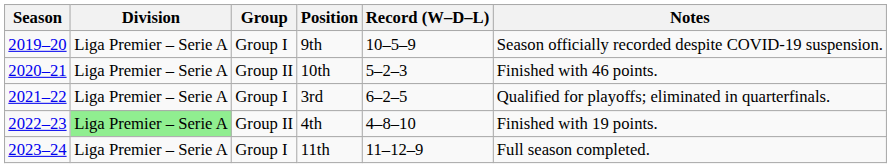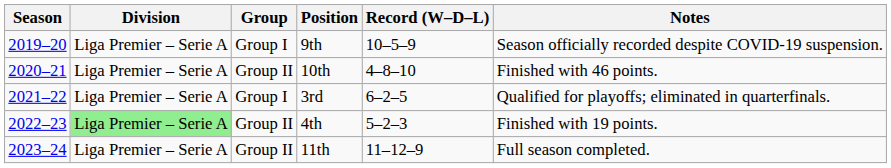10th | Record (W–D–L): 5–2–3 -> 4–8–10
4th | Record (W–D–L): 4–8–10 -> 5–2–3
11th | Group: Group I -> Group II
